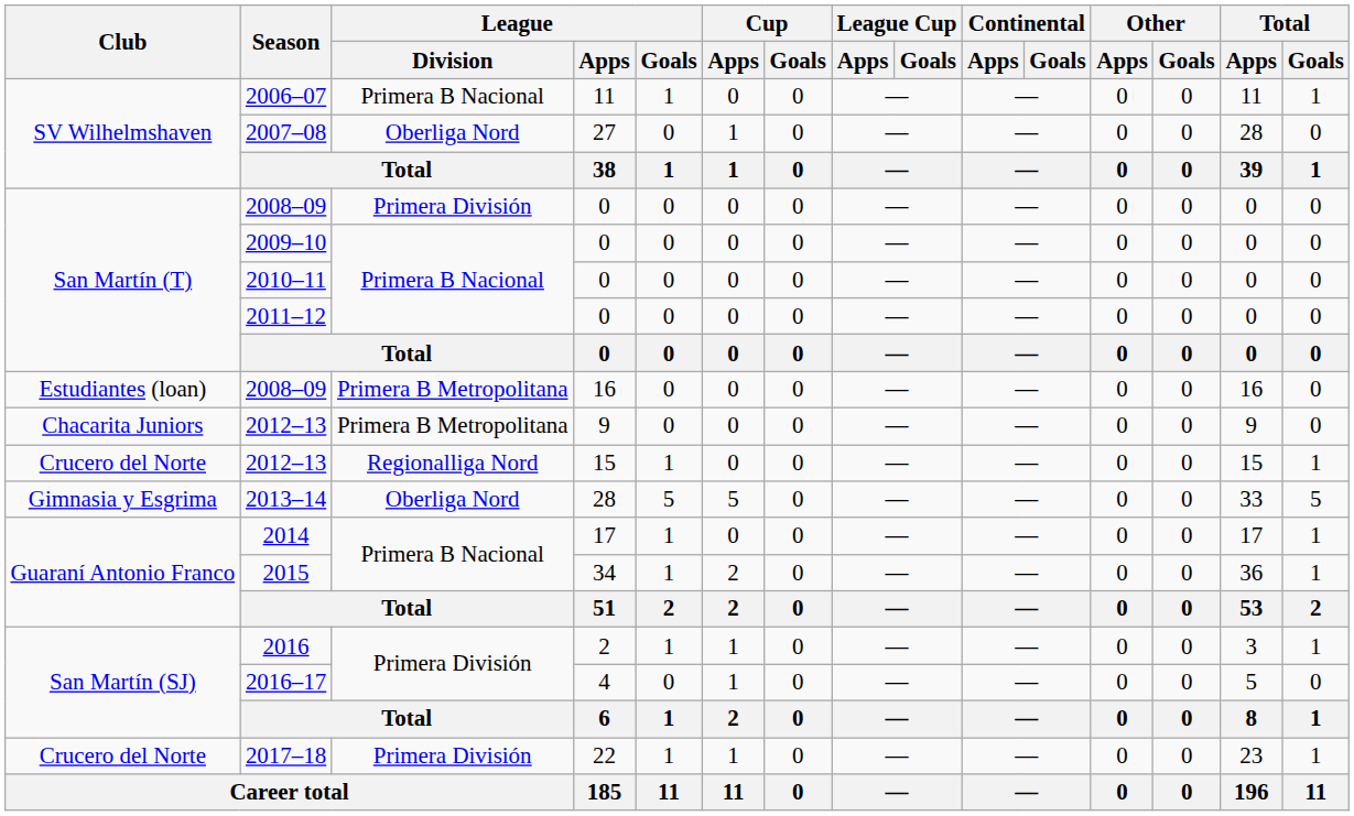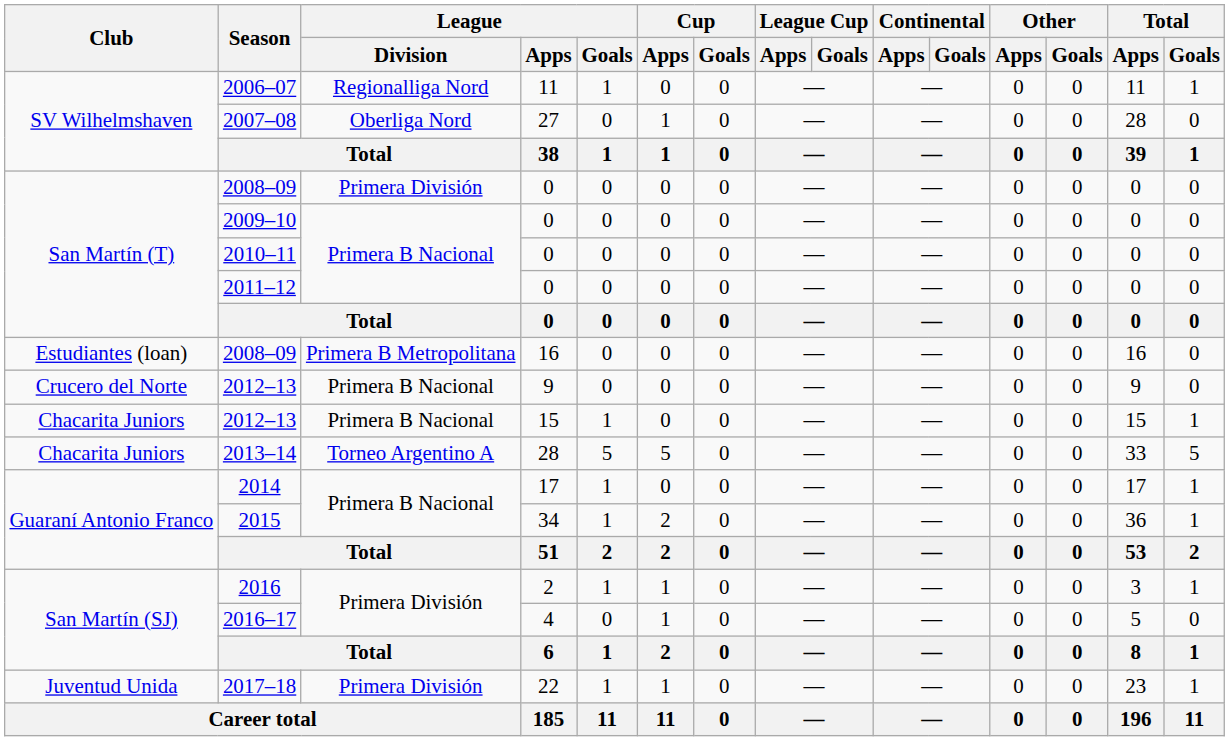2006–07 | League / Division: Primera B Nacional -> Regionalliga Nord
2012–13 / 9 | Club: Chacarita Juniors -> Crucero del Norte
2012–13 / 9 | League / Division: Primera B Metropolitana -> Primera B Nacional
2012–13 / 15 | Club: Crucero del Norte -> Chacarita Juniors
2012–13 / 15 | League / Division: Regionalliga Nord -> Primera B Nacional
2013–14 | Club: Gimnasia y Esgrima -> Chacarita Juniors
2013–14 | League / Division: Oberliga Nord -> Torneo Argentino A
2017–18 | Club: Crucero del Norte -> Juventud Unida
